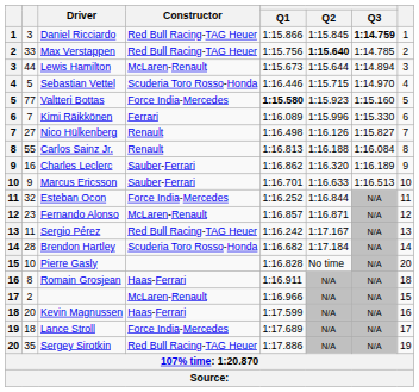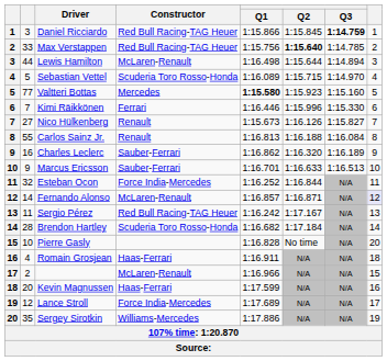Lewis Hamilton | Q1: 1:15.673 -> 1:16.498
Sebastian Vettel | Q1: 1:16.446 -> 1:16.089
Valtteri Bottas | Constructor: Force India-Mercedes -> Mercedes
Kimi Räikkönen | Q1: 1:16.089 -> 1:16.446
Nico Hülkenberg | Q1: 1:16.498 -> 1:15.673
Fernando Alonso | column 2: 23 -> 14
Fernando Alonso | column 8: no background -> lavender background
Romain Grosjean | column 2: 8 -> 4
Lance Stroll | column 2: 18 -> 12
Sergey Sirotkin | Constructor: Red Bull Racing-TAG Heuer -> Williams-Mercedes
